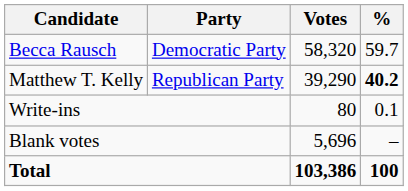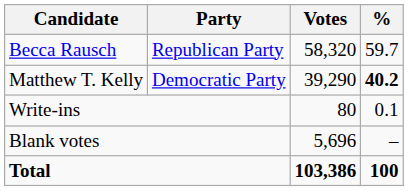Becca Rausch | Party: Democratic Party -> Republican Party
Matthew T. Kelly | Party: Republican Party -> Democratic Party
